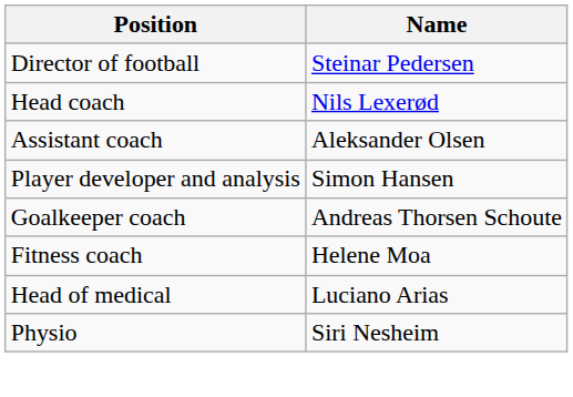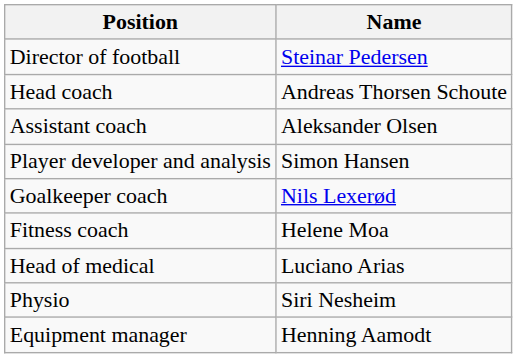Head coach | Name: Nils Lexerød -> Andreas Thorsen Schoute
Goalkeeper coach | Name: Andreas Thorsen Schoute -> Nils Lexerød
+ row: Equipment manager | Henning Aamodt
